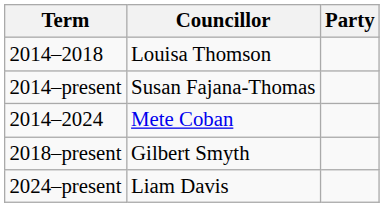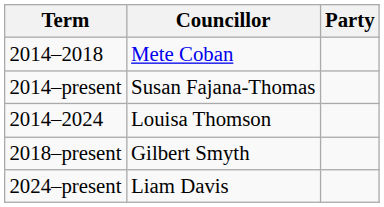2014–2018 | Councillor: Louisa Thomson -> Mete Coban
2014–2024 | Councillor: Mete Coban -> Louisa Thomson
